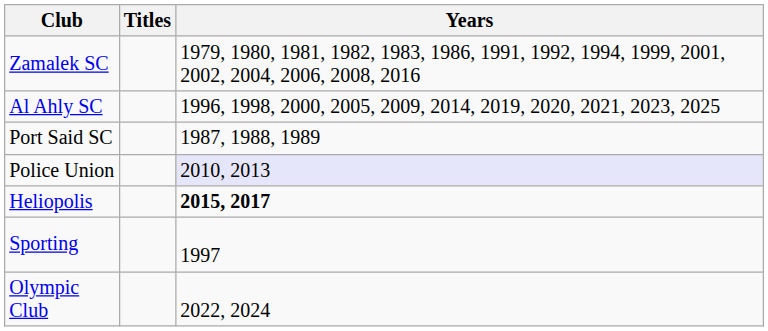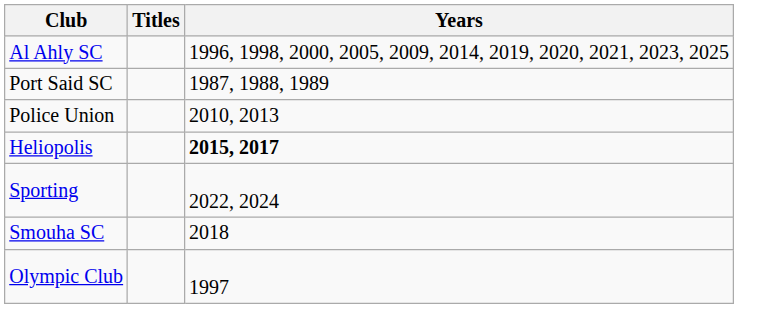- row: Zamalek SC | 1979, 1980, 1981, 1982, 1983, 1986, 1991, 1992, 1994, 1999, 2001, 2002, 2004, 2006, 2008, 2016
Police Union | Years: lavender background -> no background
Sporting | Years: 1997 -> 2022, 2024
+ row: Smouha SC | 2018
Olympic Club | Years: 2022, 2024 -> 1997
